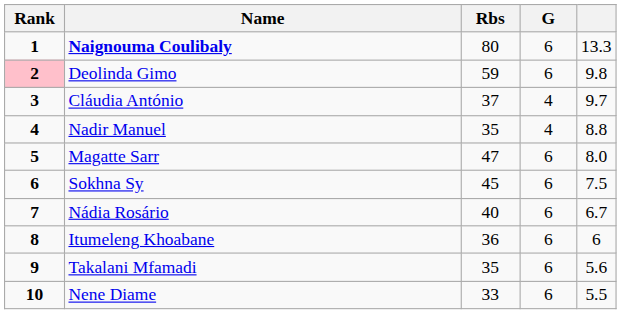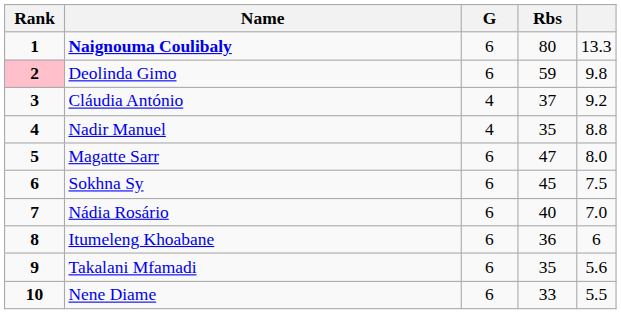columns swapped: G <-> Rbs
Cláudia António | column 5: 9.7 -> 9.2
Nádia Rosário | column 5: 6.7 -> 7.0
